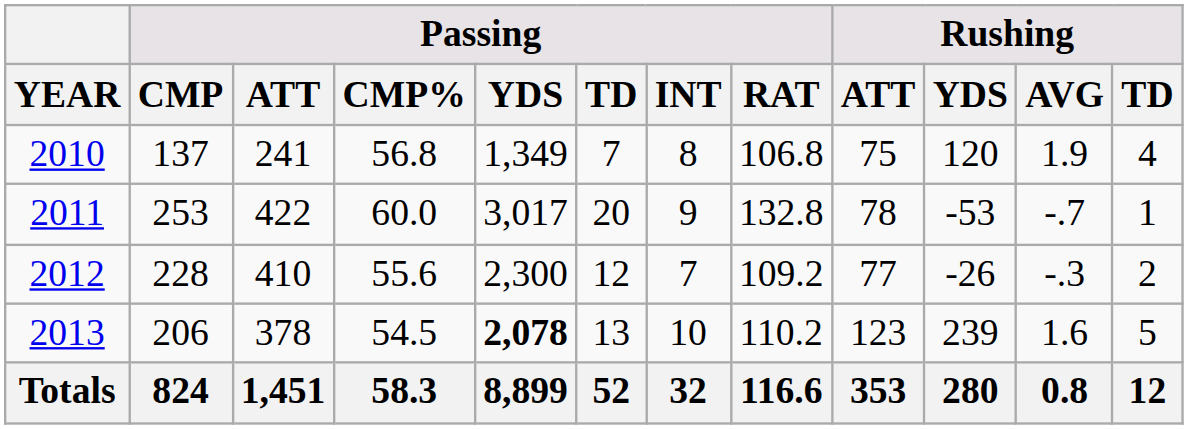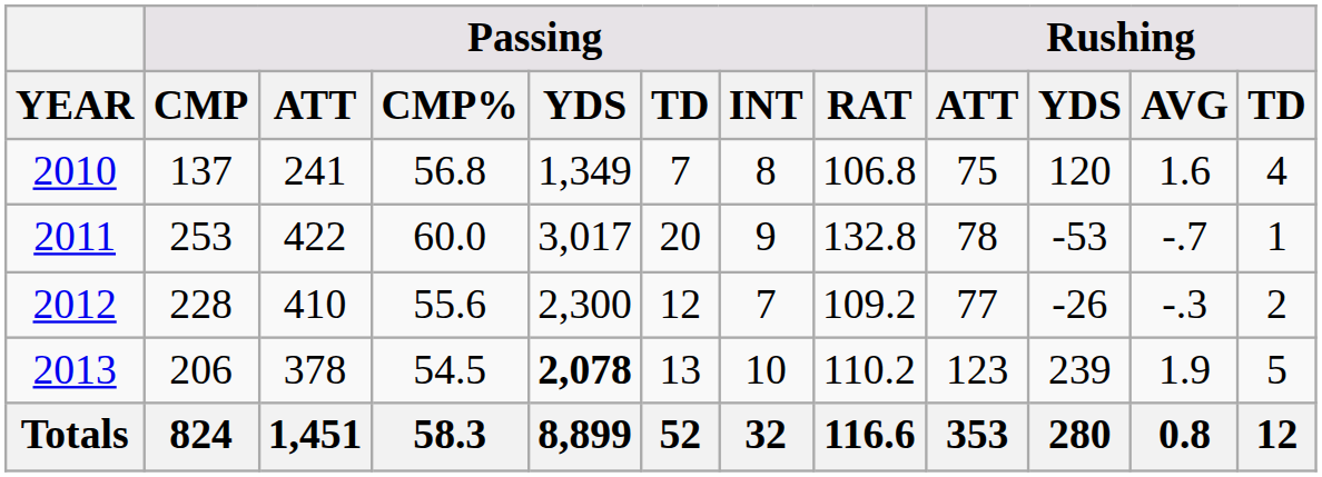2010 | Rushing / AVG: 1.9 -> 1.6
2013 | Rushing / AVG: 1.6 -> 1.9
